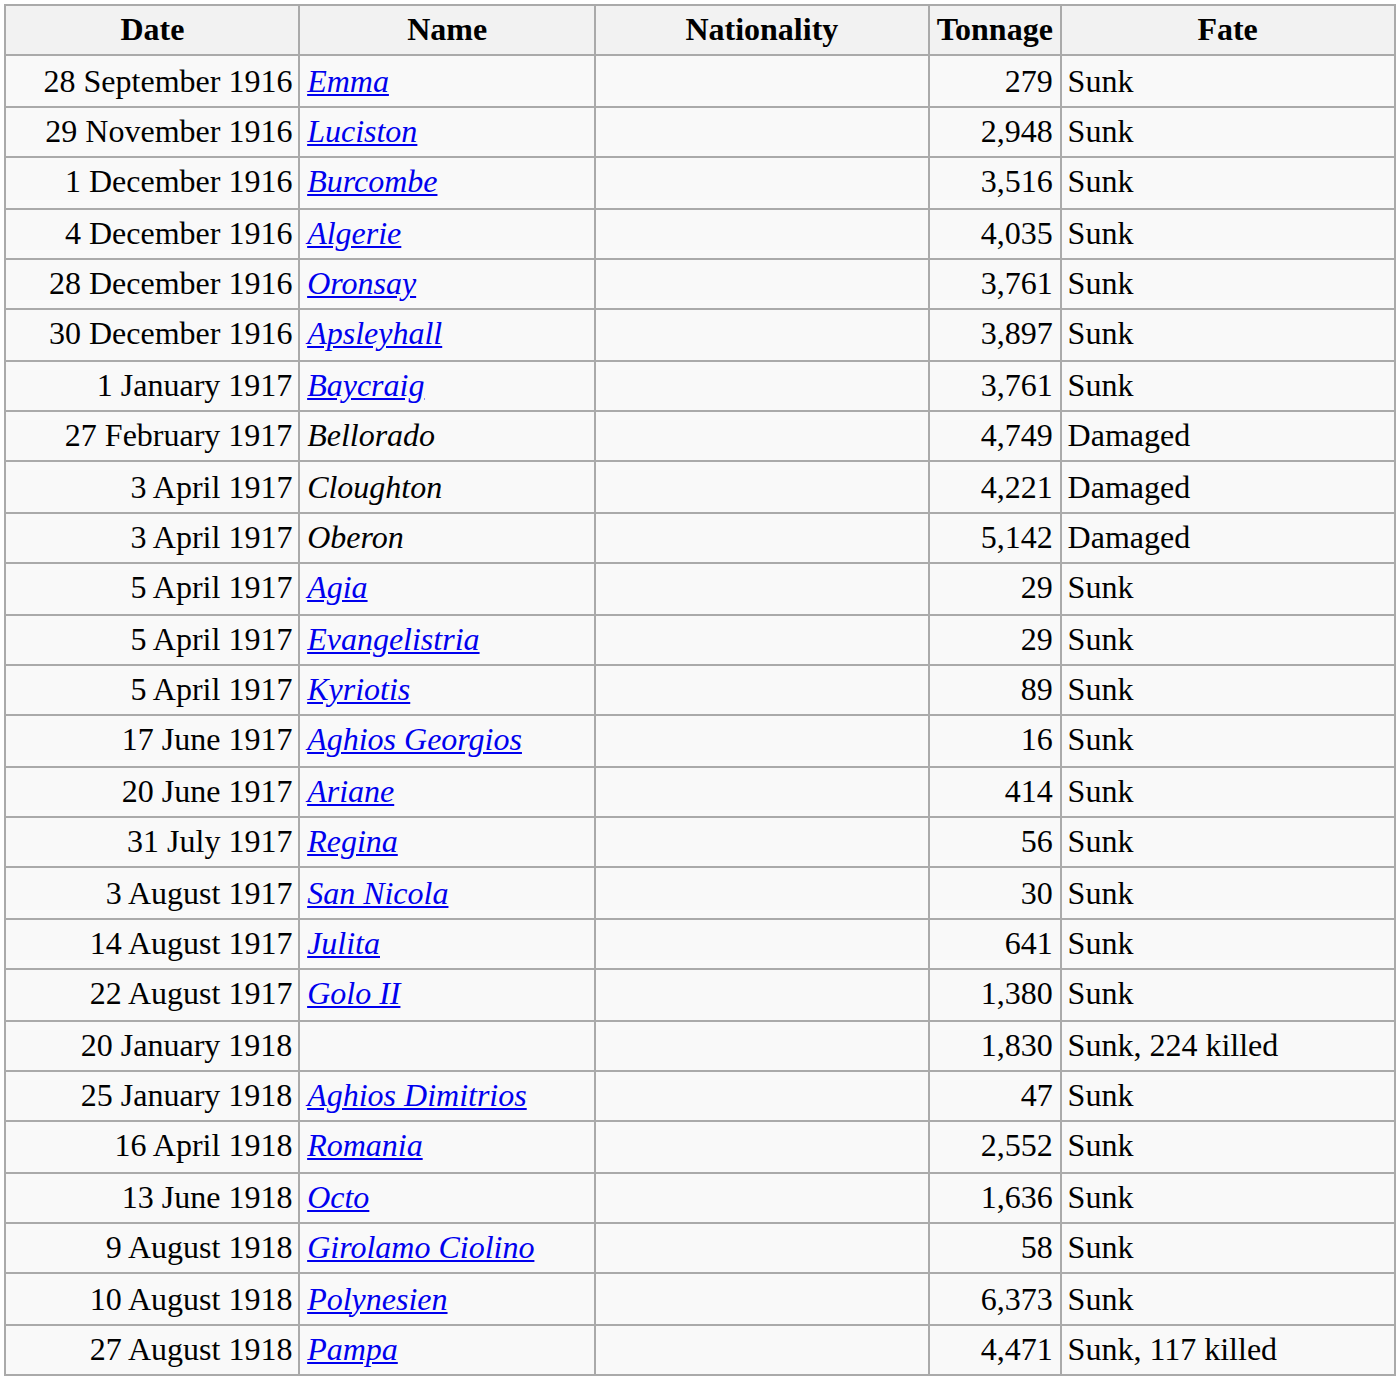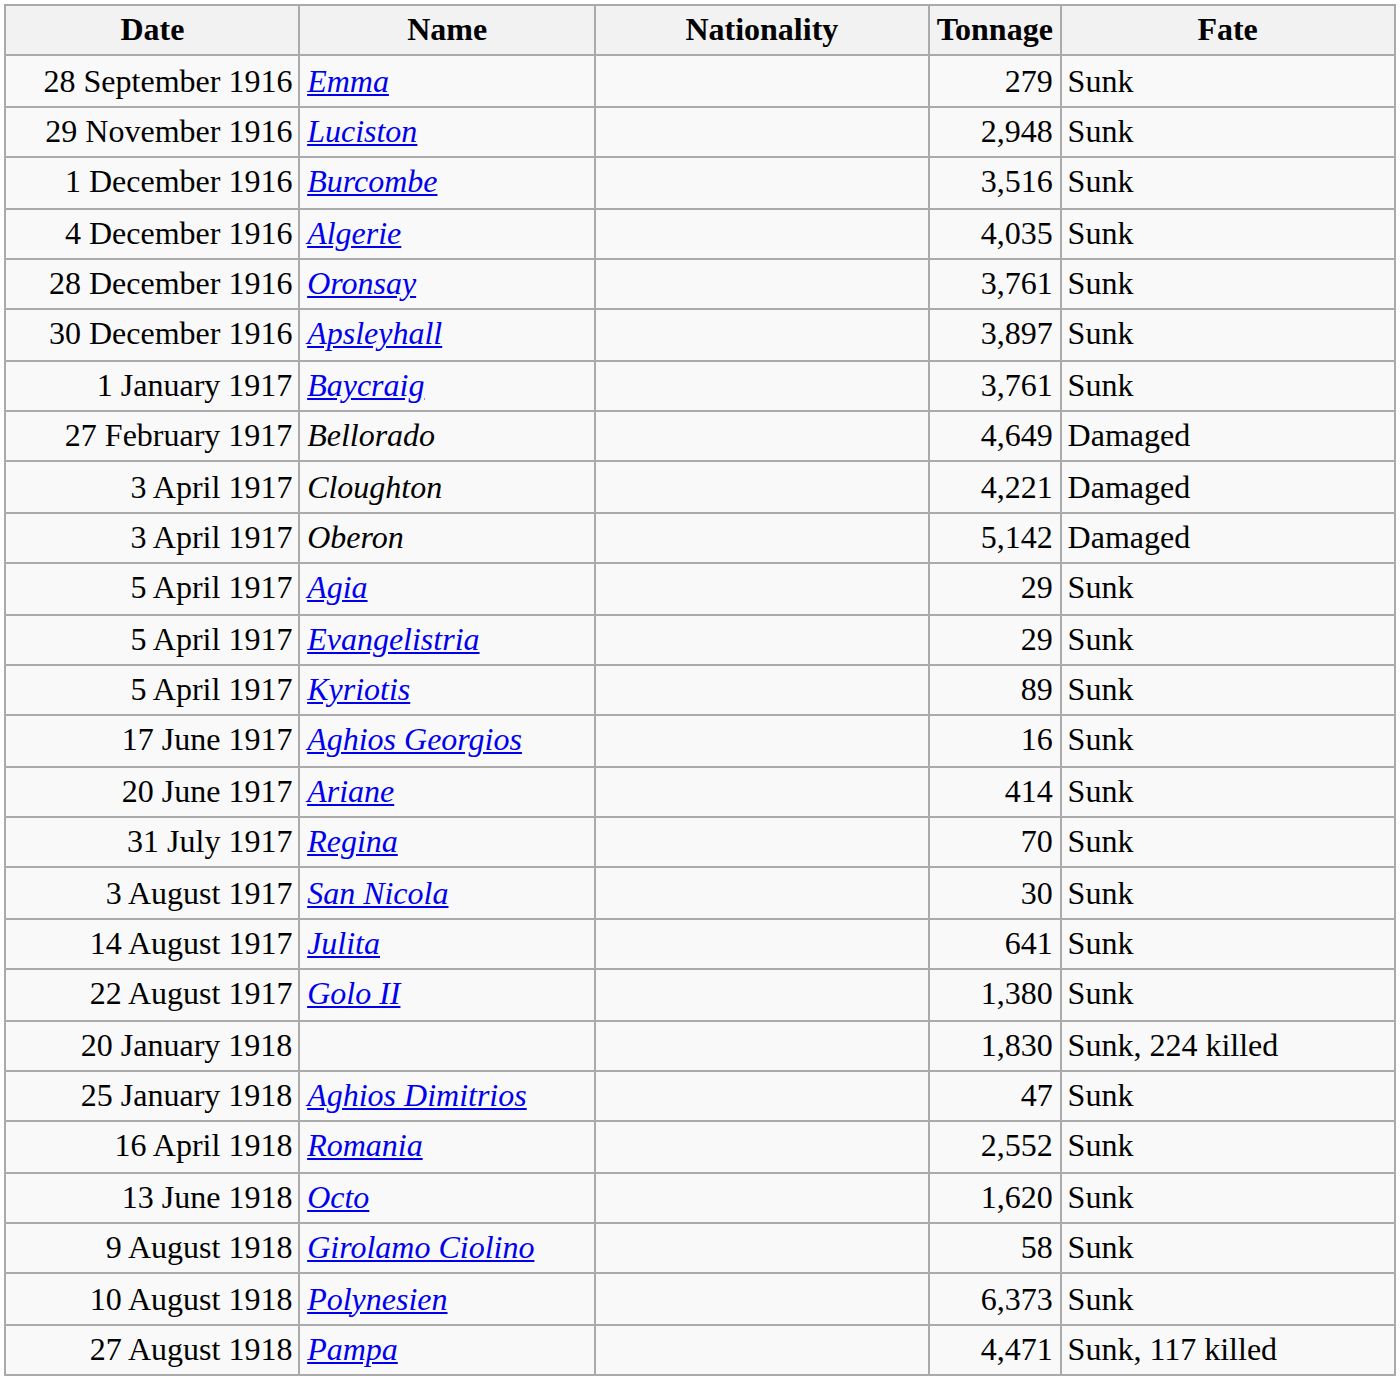Bellorado | Tonnage: 4,749 -> 4,649
Regina | Tonnage: 56 -> 70
Octo | Tonnage: 1,636 -> 1,620
